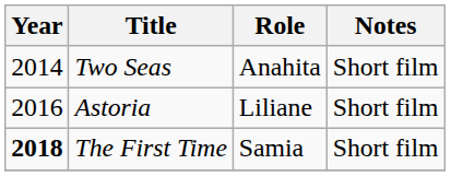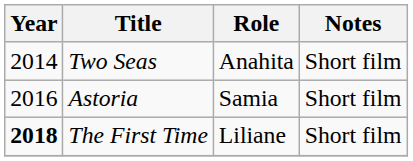Astoria | Role: Liliane -> Samia
The First Time | Role: Samia -> Liliane
